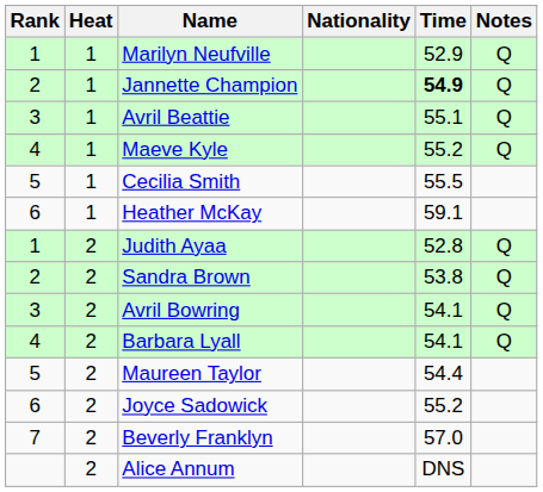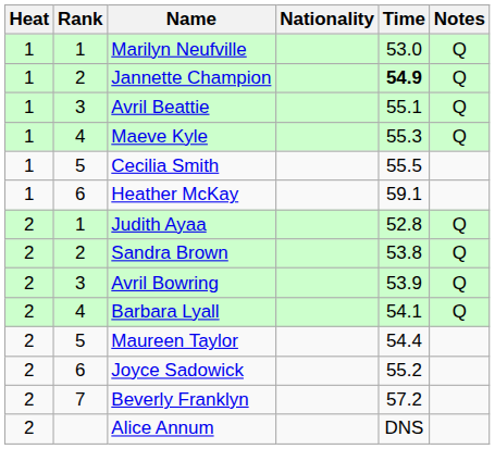columns swapped: Rank <-> Heat
Marilyn Neufville | Time: 52.9 -> 53.0
Maeve Kyle | Time: 55.2 -> 55.3
Avril Bowring | Time: 54.1 -> 53.9
Beverly Franklyn | Time: 57.0 -> 57.2
